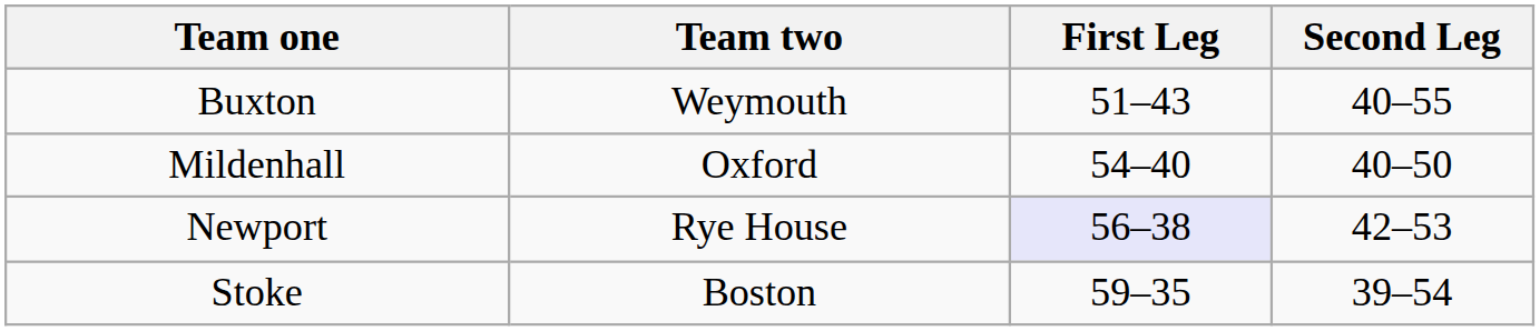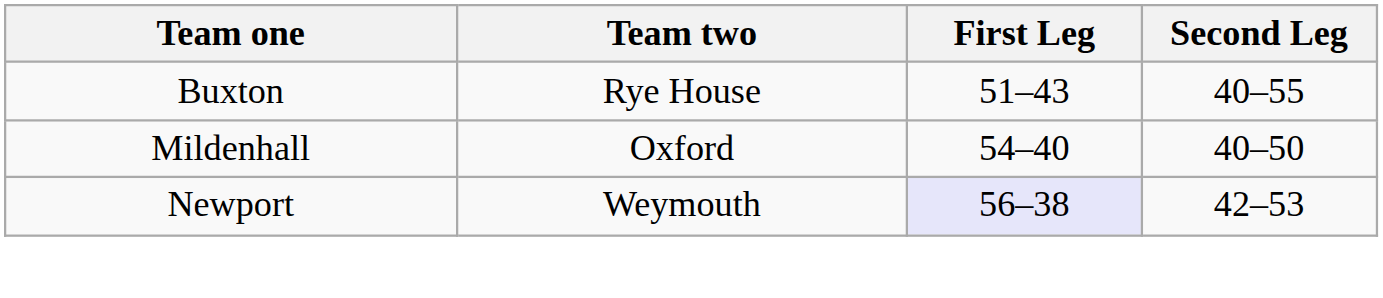Buxton | Team two: Weymouth -> Rye House
Newport | Team two: Rye House -> Weymouth
- row: Stoke | Boston | 59–35 | 39–54
